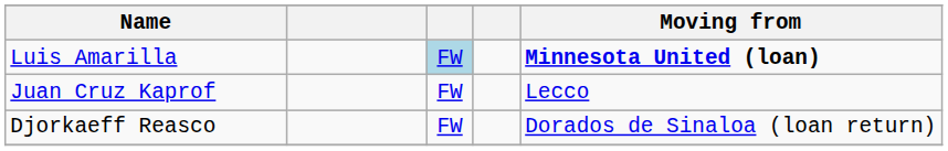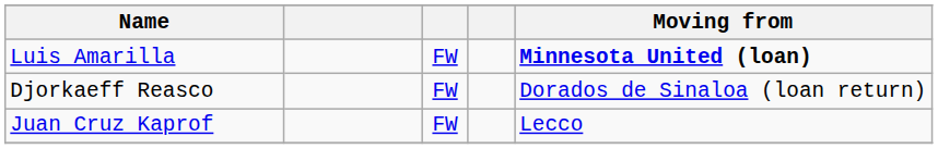Luis Amarilla | column 3: lightblue background -> no background
rows swapped: Juan Cruz Kaprof <-> Djorkaeff Reasco
